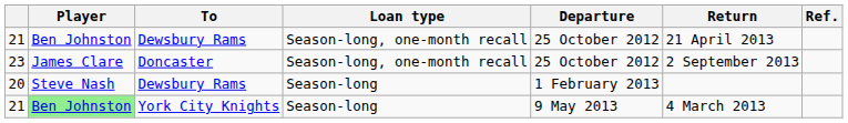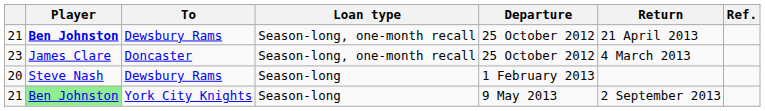21 / Dewsbury Rams | Player: normal -> bold
23 | Return: 2 September 2013 -> 4 March 2013
21 / York City Knights | Return: 4 March 2013 -> 2 September 2013
